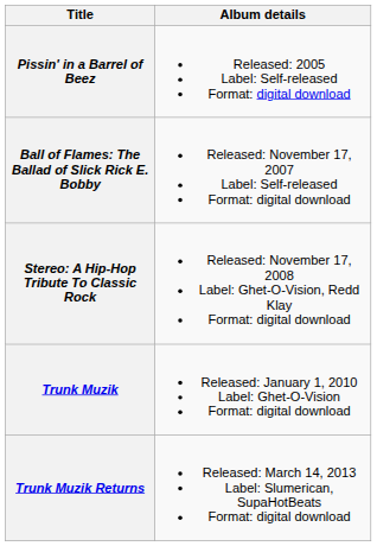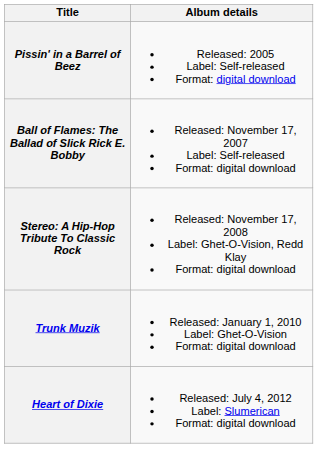+ row: Heart of Dixie | Released: July 4, 2012 Label: Slumerican Format: digital download
- row: Trunk Muzik Returns | Released: March 14, 2013 Label: Slumerican, SupaHotBeats Format: digital download
